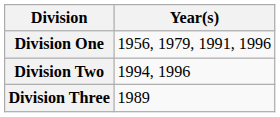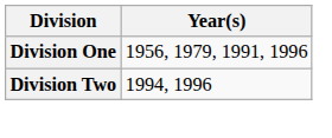- row: Division Three | 1989
